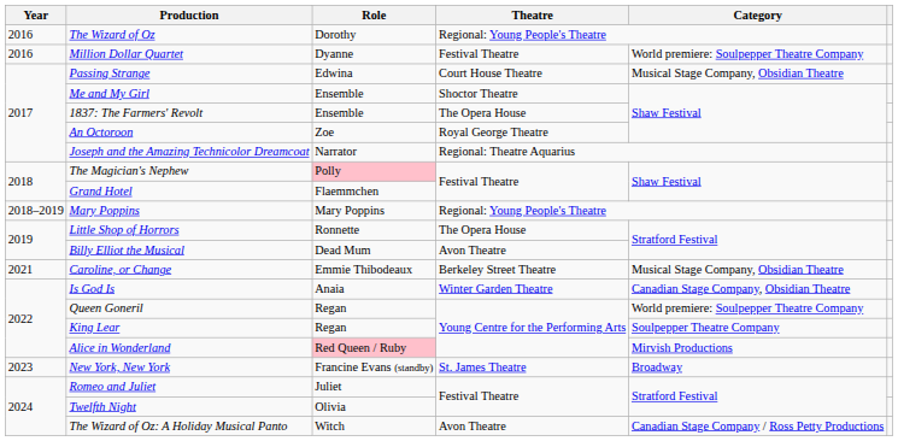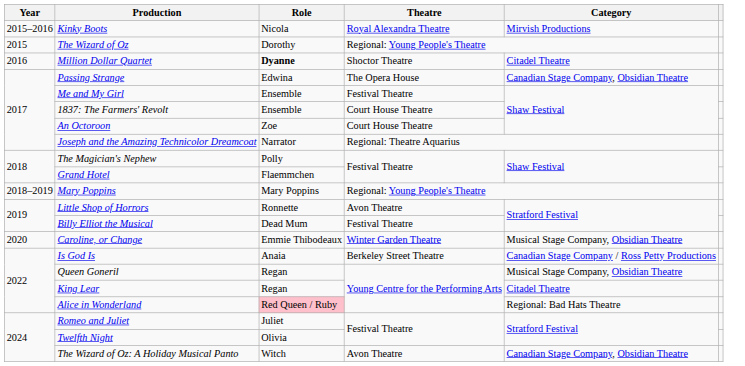+ row: 2015–2016 | Kinky Boots | Nicola | Royal Alexandra Theatre | Mirvish Productions
The Wizard of Oz | Year: 2016 -> 2015
Million Dollar Quartet | Role: normal -> bold
Million Dollar Quartet | Theatre: Festival Theatre -> Shoctor Theatre
Million Dollar Quartet | Category: World premiere: Soulpepper Theatre Company -> Citadel Theatre
Passing Strange | Theatre: Court House Theatre -> The Opera House
Passing Strange | Category: Musical Stage Company, Obsidian Theatre -> Canadian Stage Company, Obsidian Theatre
Me and My Girl | Theatre: Shoctor Theatre -> Festival Theatre
1837: The Farmers' Revolt | Theatre: The Opera House -> Court House Theatre
An Octoroon | Theatre: Royal George Theatre -> Court House Theatre
The Magician's Nephew | Role: pink background -> no background
Little Shop of Horrors | Theatre: The Opera House -> Avon Theatre
Billy Elliot the Musical | Theatre: Avon Theatre -> Festival Theatre
Caroline, or Change | Year: 2021 -> 2020
Caroline, or Change | Theatre: Berkeley Street Theatre -> Winter Garden Theatre
Is God Is | Theatre: Winter Garden Theatre -> Berkeley Street Theatre
Is God Is | Category: Canadian Stage Company, Obsidian Theatre -> Canadian Stage Company / Ross Petty Productions
Queen Goneril | Category: World premiere: Soulpepper Theatre Company -> Musical Stage Company, Obsidian Theatre
King Lear | Category: Soulpepper Theatre Company -> Citadel Theatre
Alice in Wonderland | Category: Mirvish Productions -> Regional: Bad Hats Theatre
- row: 2023 | New York, New York | Francine Evans (standby) | St. James Theatre | Broadway
The Wizard of Oz: A Holiday Musical Panto | Category: Canadian Stage Company / Ross Petty Productions -> Canadian Stage Company, Obsidian Theatre
